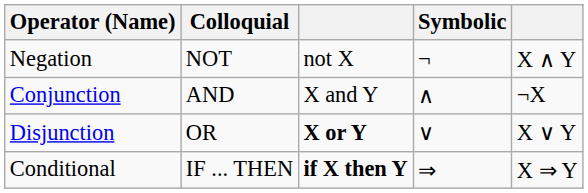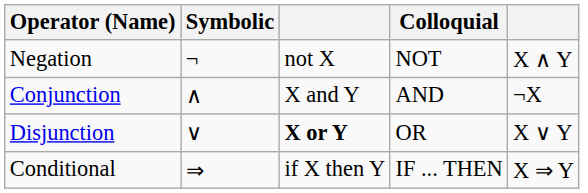columns swapped: Colloquial <-> Symbolic
Conditional | column 3: bold -> normal
